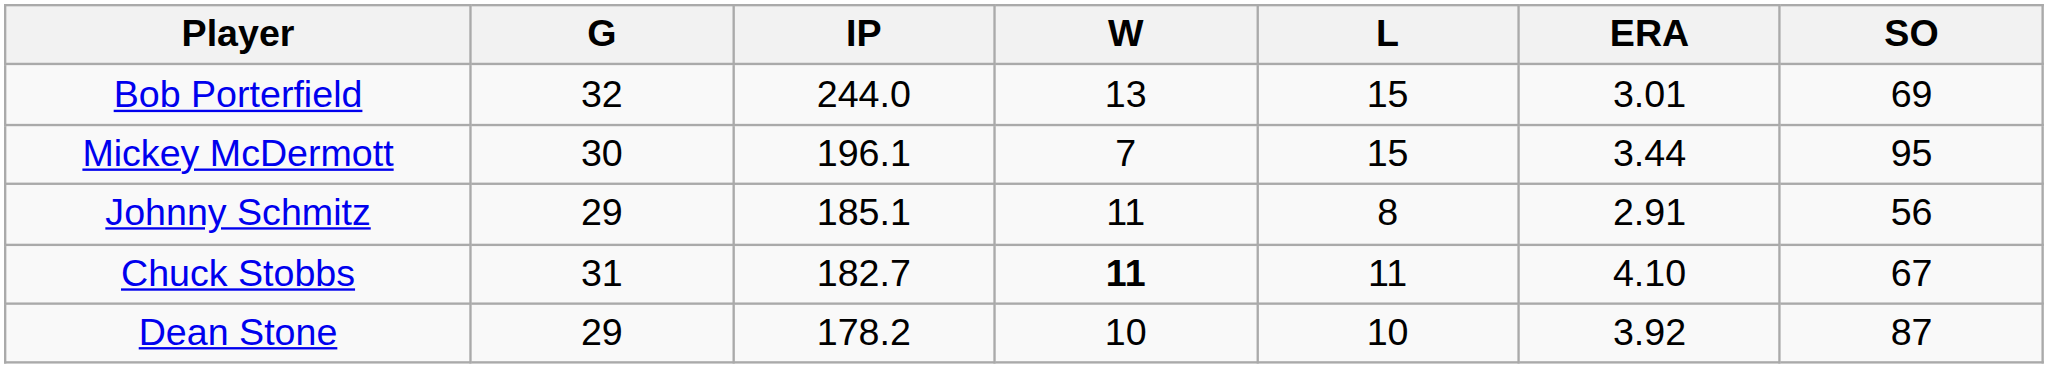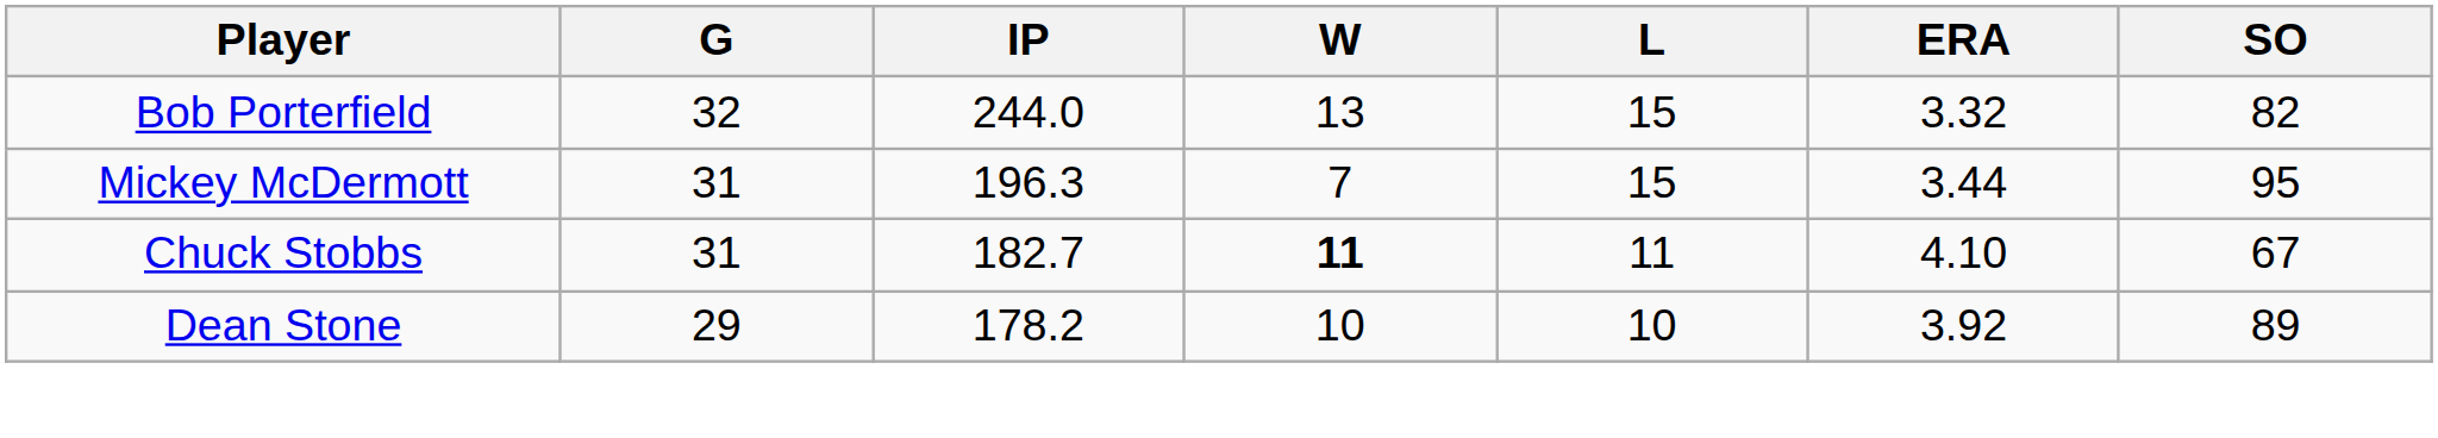Bob Porterfield | ERA: 3.01 -> 3.32
Bob Porterfield | SO: 69 -> 82
Mickey McDermott | G: 30 -> 31
Mickey McDermott | IP: 196.1 -> 196.3
- row: Johnny Schmitz | 29 | 185.1 | 11 | 8 | 2.91 | 56
Dean Stone | SO: 87 -> 89
